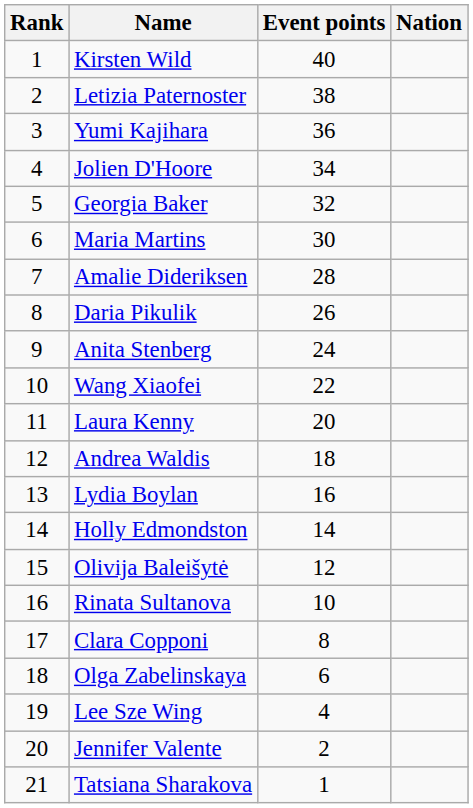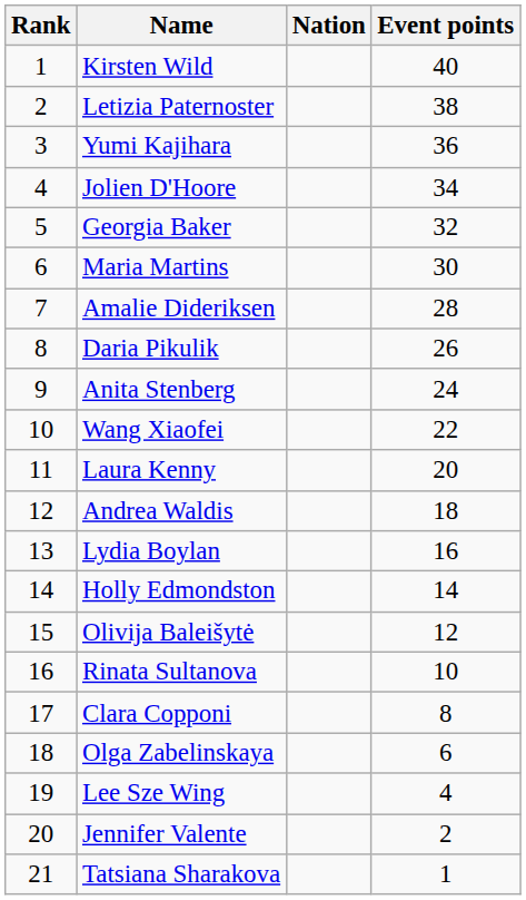columns swapped: Nation <-> Event points
